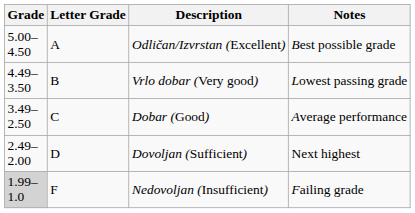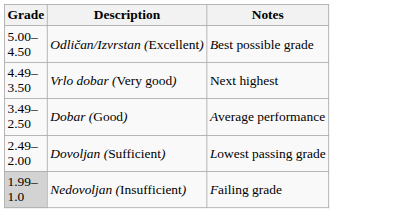- column: Letter Grade | A | B | C | D | F
Vrlo dobar (Very good) | Notes: Lowest passing grade -> Next highest
Dovoljan (Sufficient) | Notes: Next highest -> Lowest passing grade
